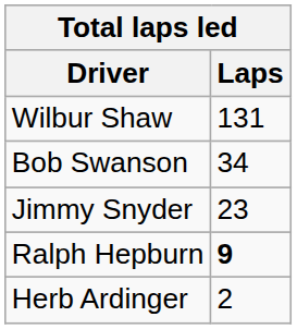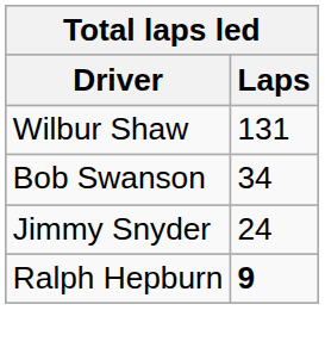Jimmy Snyder | Laps: 23 -> 24
- row: Herb Ardinger | 2
